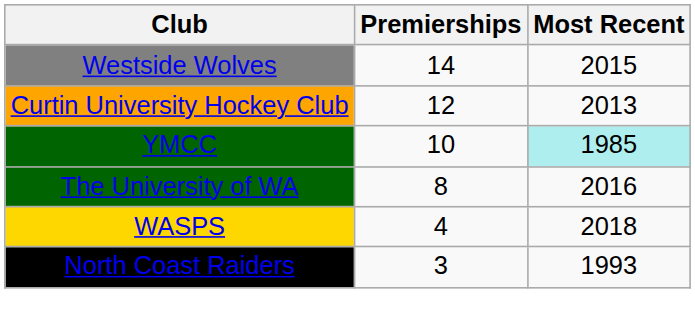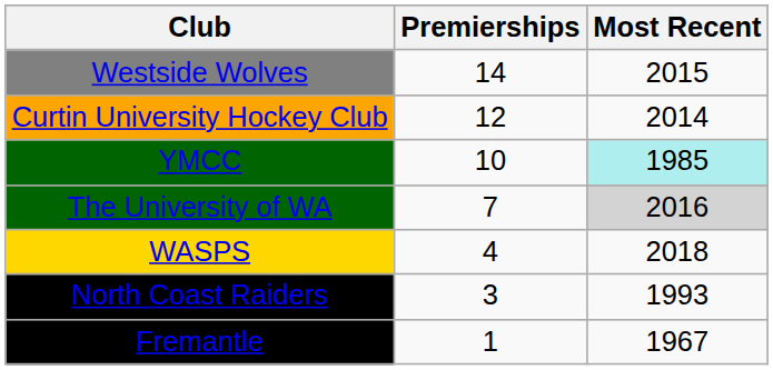Curtin University Hockey Club | Most Recent: 2013 -> 2014
The University of WA | Premierships: 8 -> 7
The University of WA | Most Recent: no background -> lightgrey background
+ row: Fremantle | 1 | 1967
